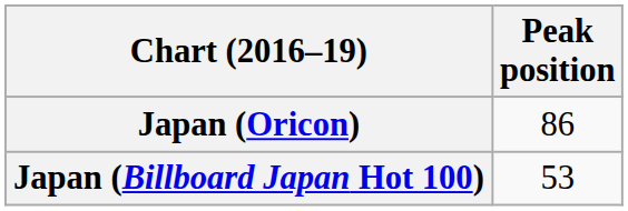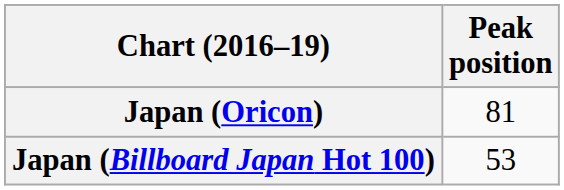Japan (Oricon) | Peak position: 86 -> 81
